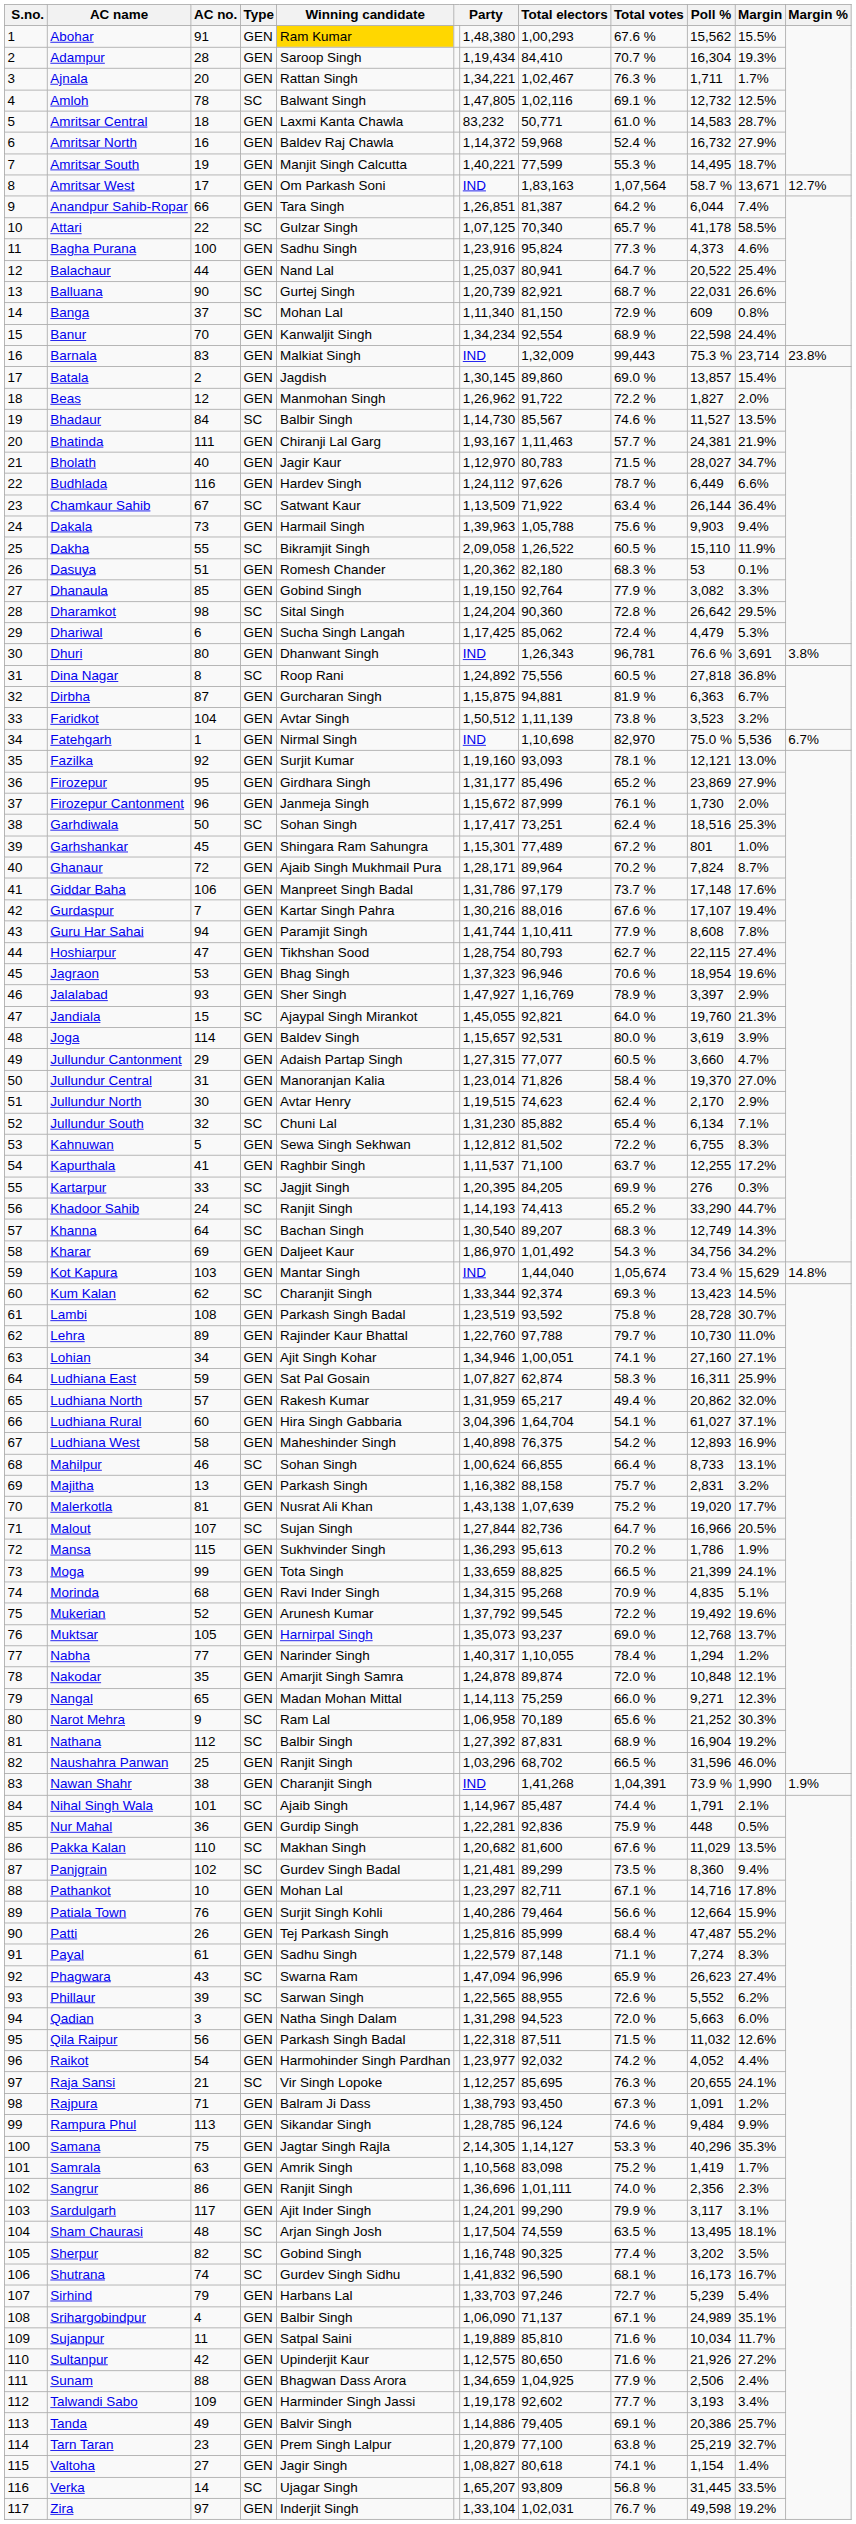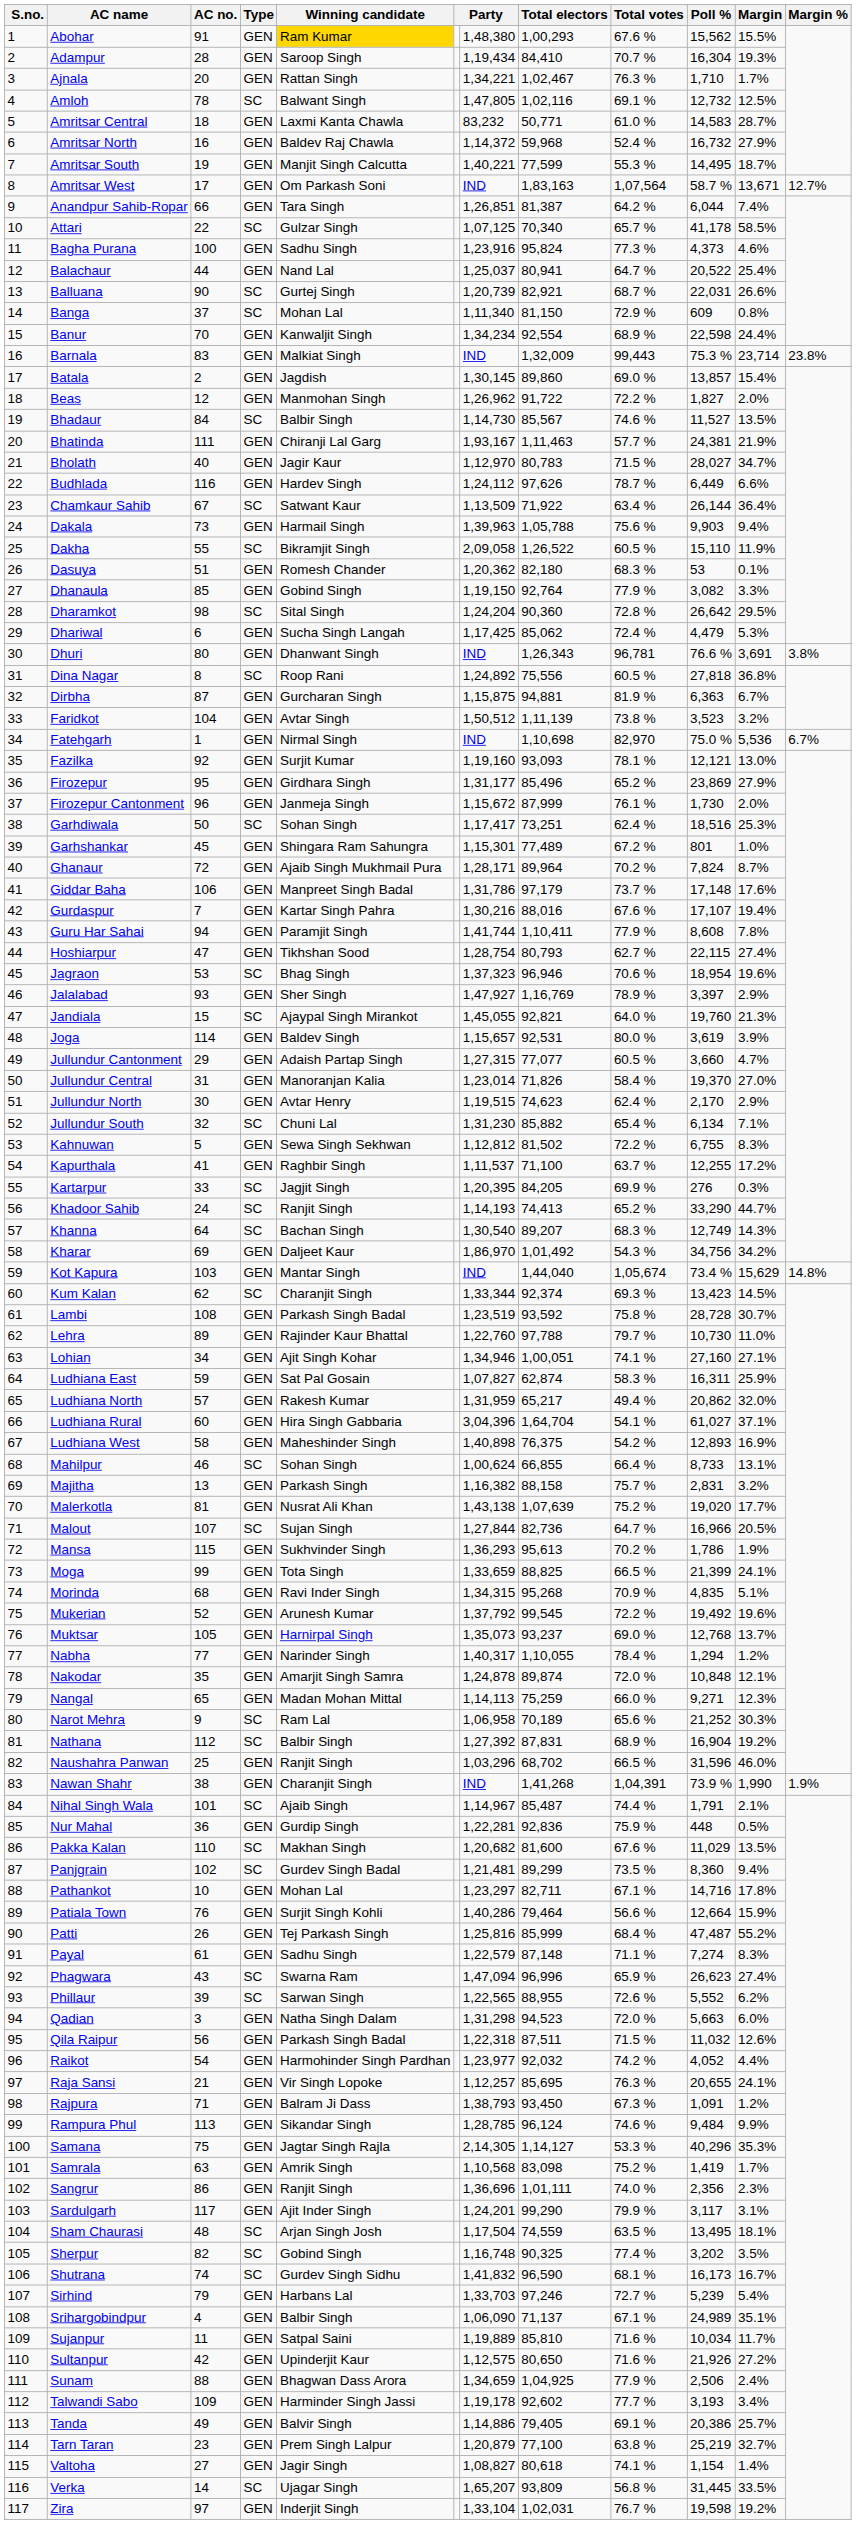Ajnala | Poll %: 1,711 -> 1,710
Jagraon | Type: GEN -> SC
Raja Sansi | Type: SC -> GEN
Zira | Poll %: 49,598 -> 19,598
